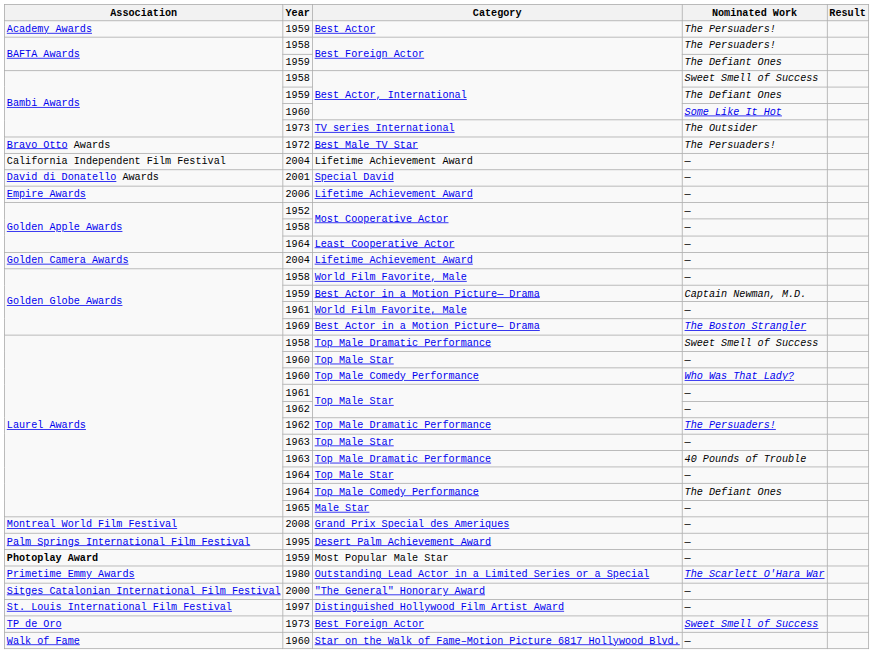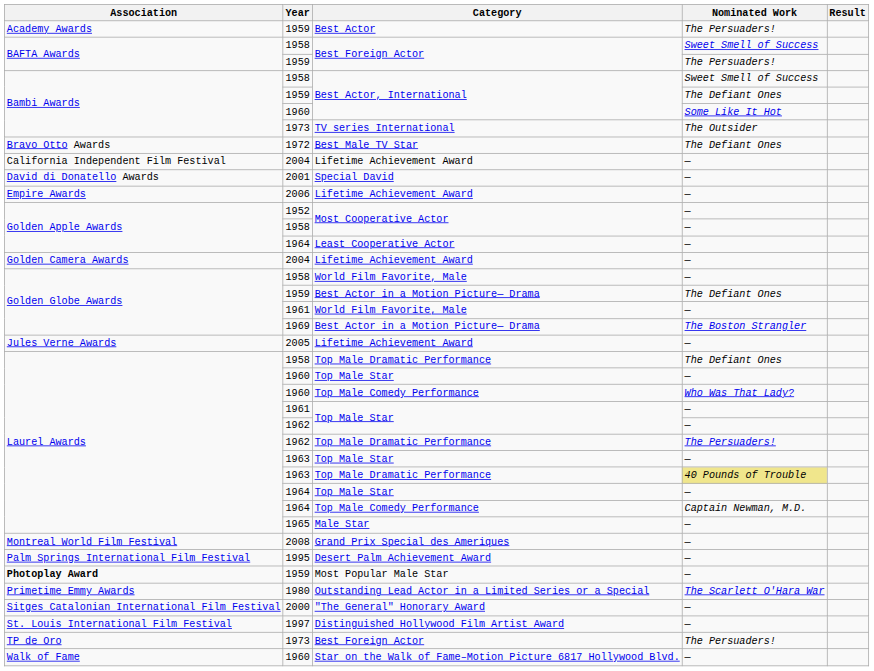1958 / Best Foreign Actor | Nominated Work: The Persuaders! -> Sweet Smell of Success
1959 / Best Foreign Actor | Nominated Work: The Defiant Ones -> The Persuaders!
Best Male TV Star | Nominated Work: The Persuaders! -> The Defiant Ones
1959 / Best Actor in a Motion Picture— Drama | Nominated Work: Captain Newman, M.D. -> The Defiant Ones
+ row: Jules Verne Awards | 2005 | Lifetime Achievement Award | —
1958 / Top Male Dramatic Performance | Nominated Work: Sweet Smell of Success -> The Defiant Ones
1963 / Top Male Dramatic Performance | Nominated Work: no background -> khaki background
1964 / Top Male Comedy Performance | Nominated Work: The Defiant Ones -> Captain Newman, M.D.
1973 / Best Foreign Actor | Nominated Work: Sweet Smell of Success -> The Persuaders!
